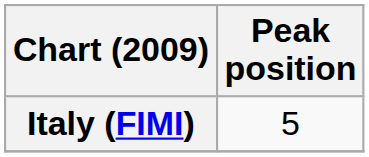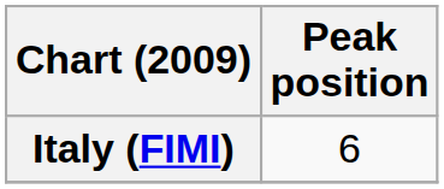Italy (FIMI) | Peak position: 5 -> 6
